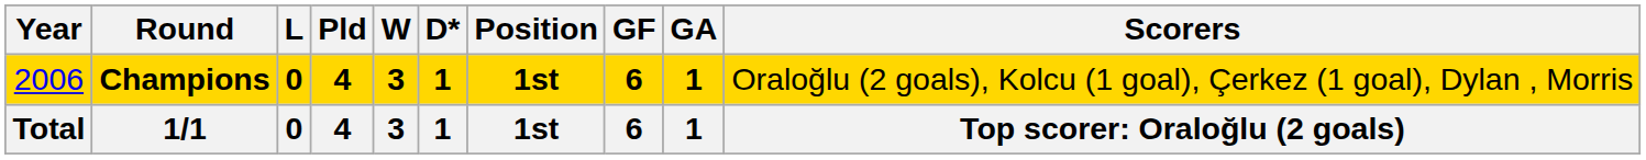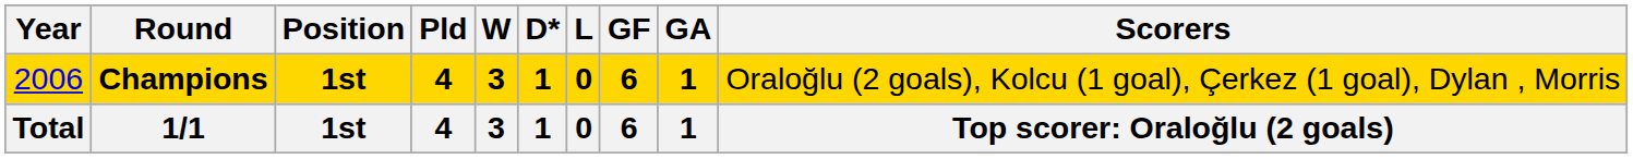columns swapped: Position <-> L
